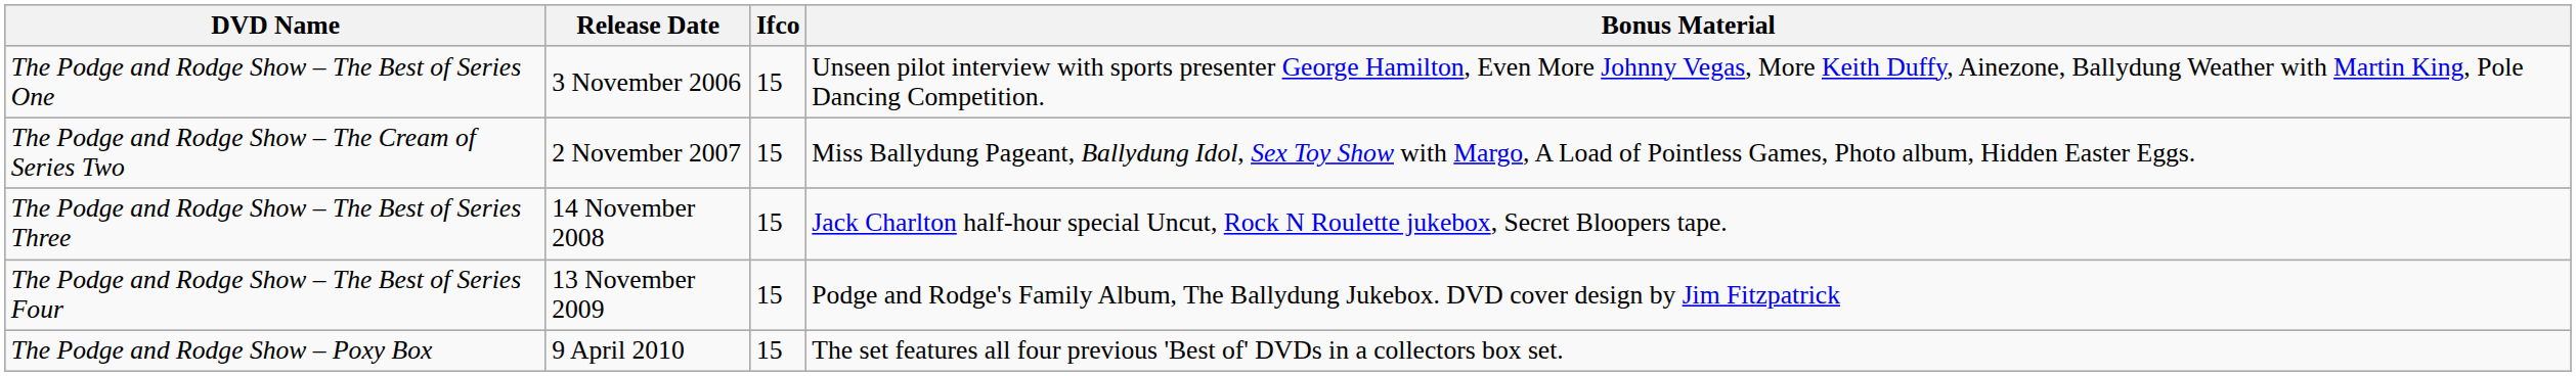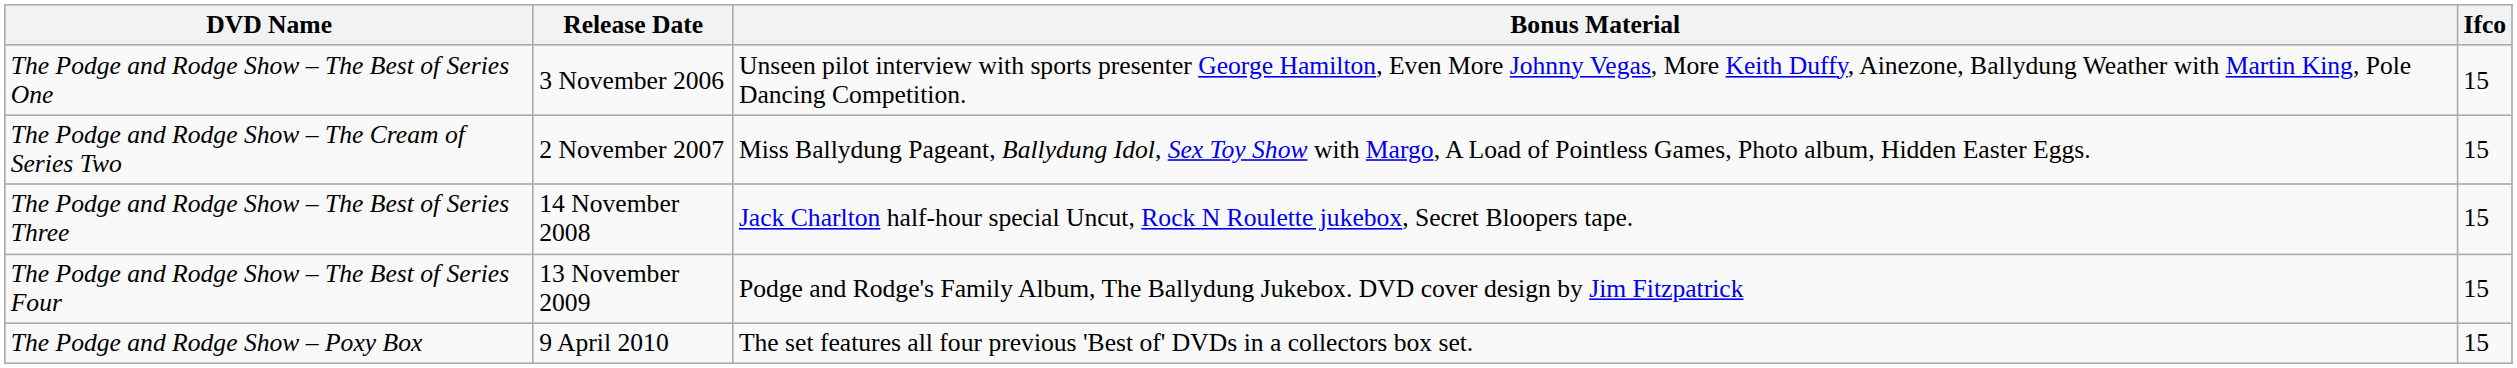columns swapped: Bonus Material <-> Ifco
